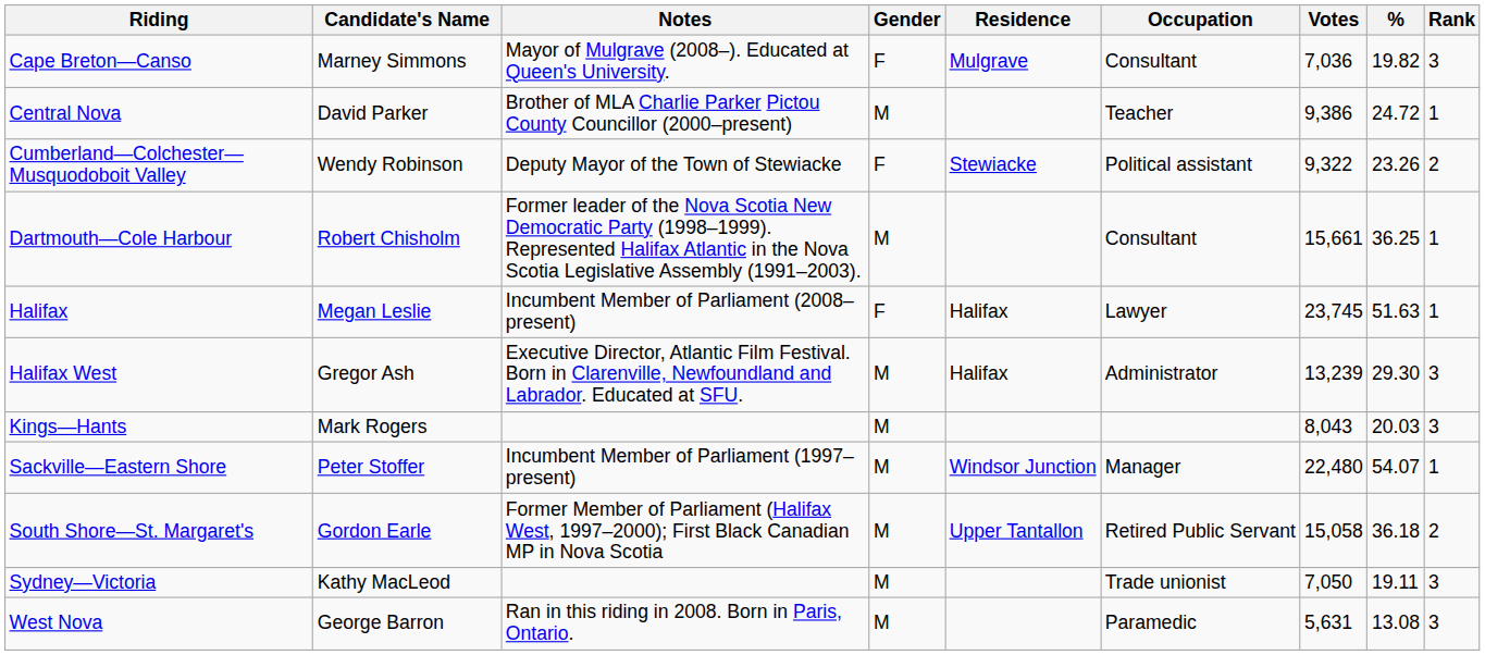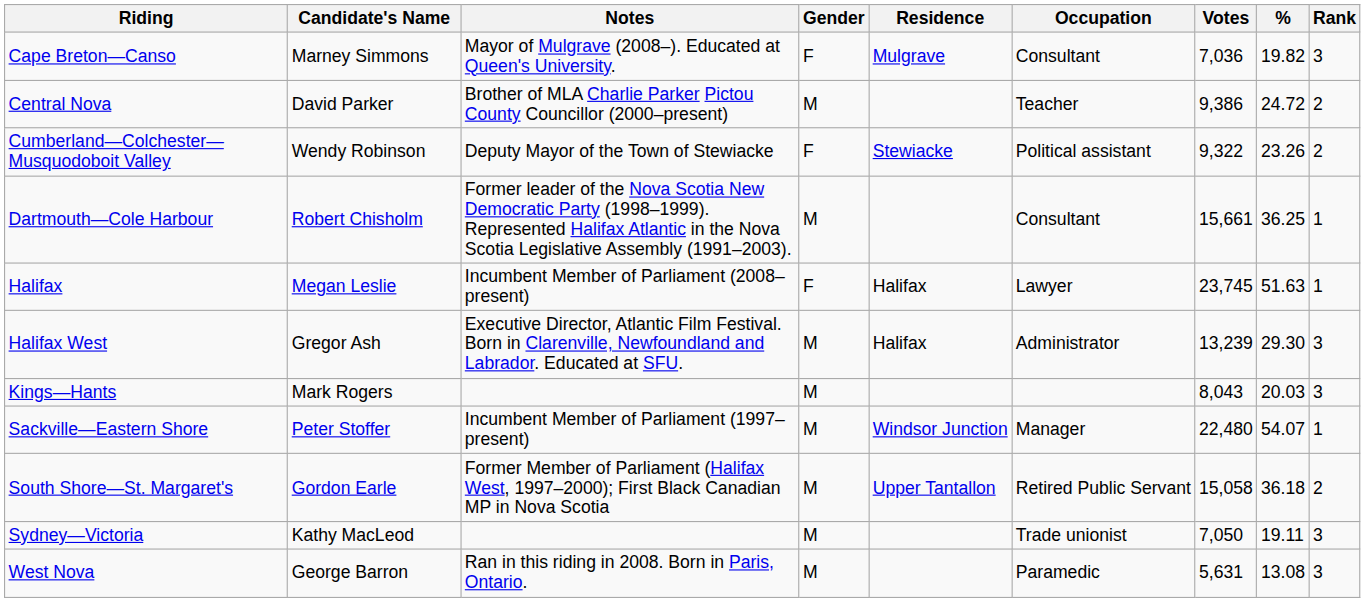Central Nova | Rank: 1 -> 2
